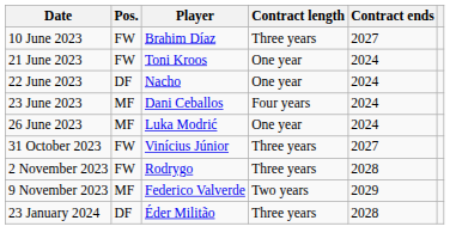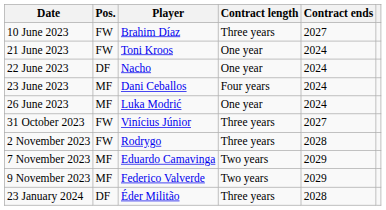+ row: 7 November 2023 | MF | Eduardo Camavinga | Two years | 2029
